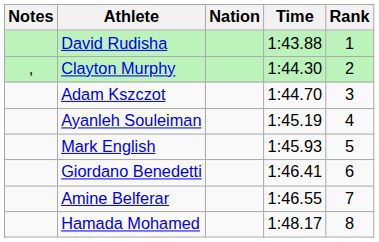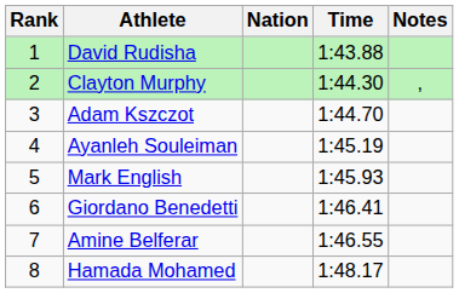columns swapped: Rank <-> Notes
